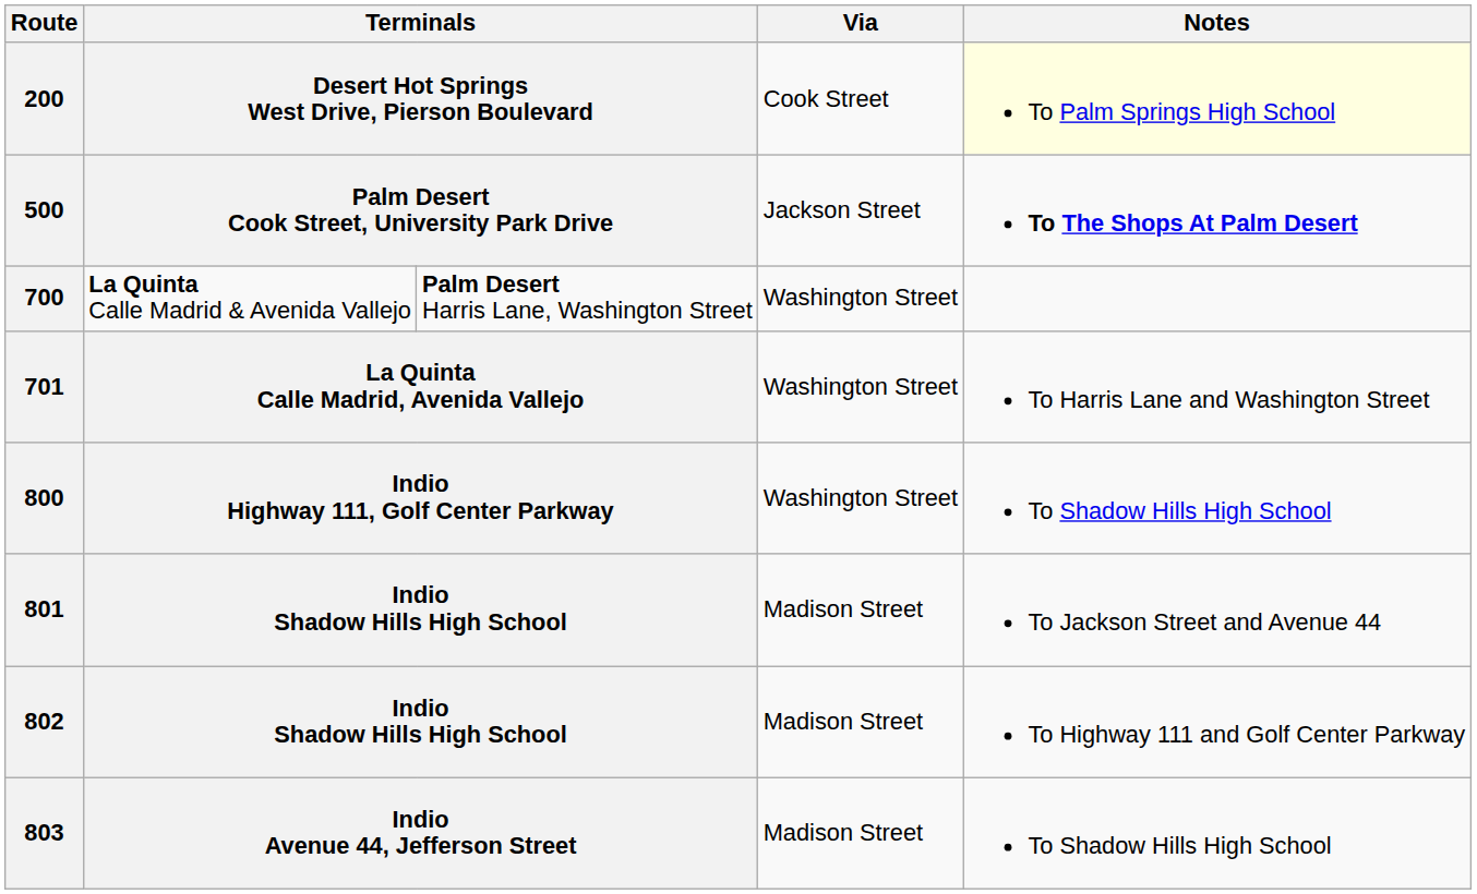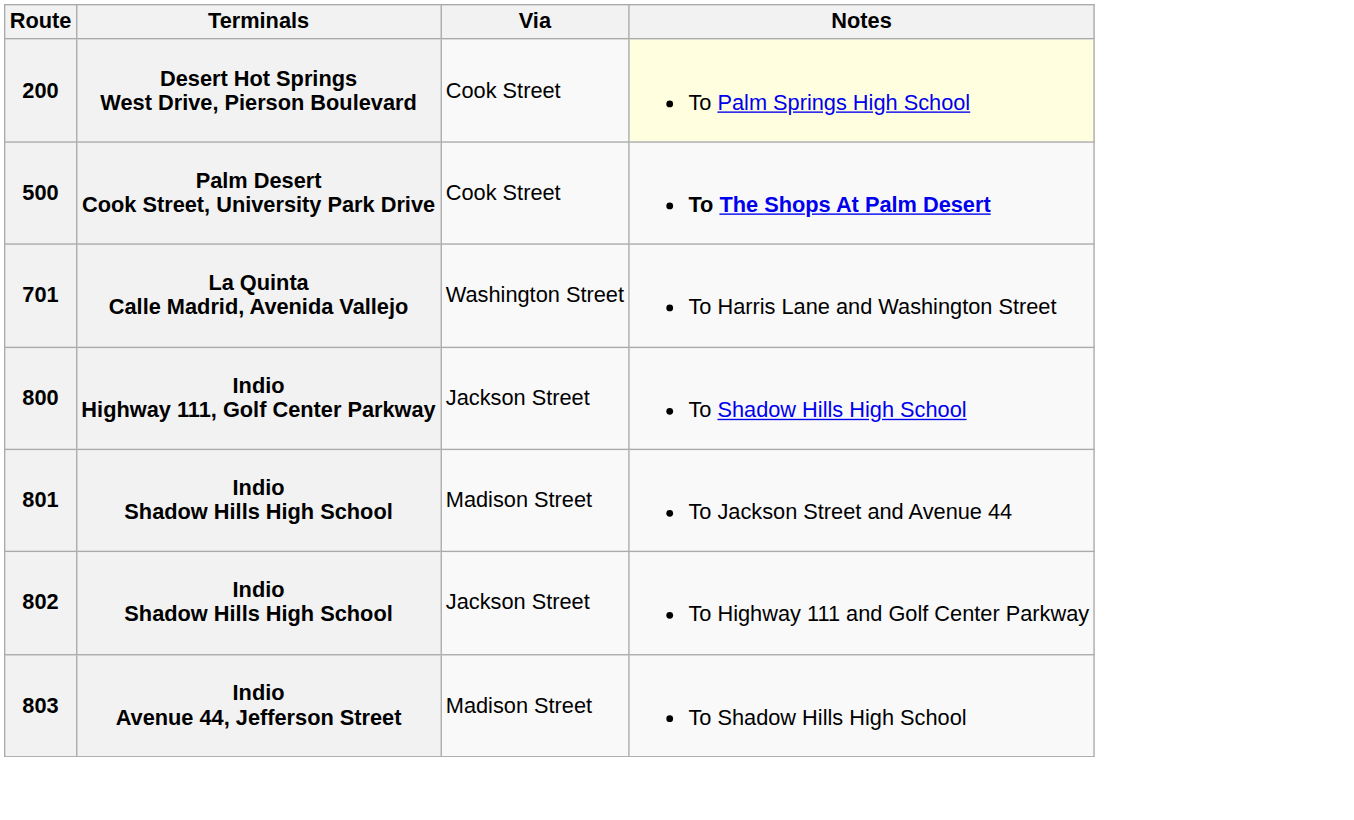500 | Via: Jackson Street -> Cook Street
- row: 700 | La Quinta Calle Madrid & Avenida Vallejo | Palm Desert Harris Lane, Washington Street | Washington Street
800 | Via: Washington Street -> Jackson Street
802 | Via: Madison Street -> Jackson Street
